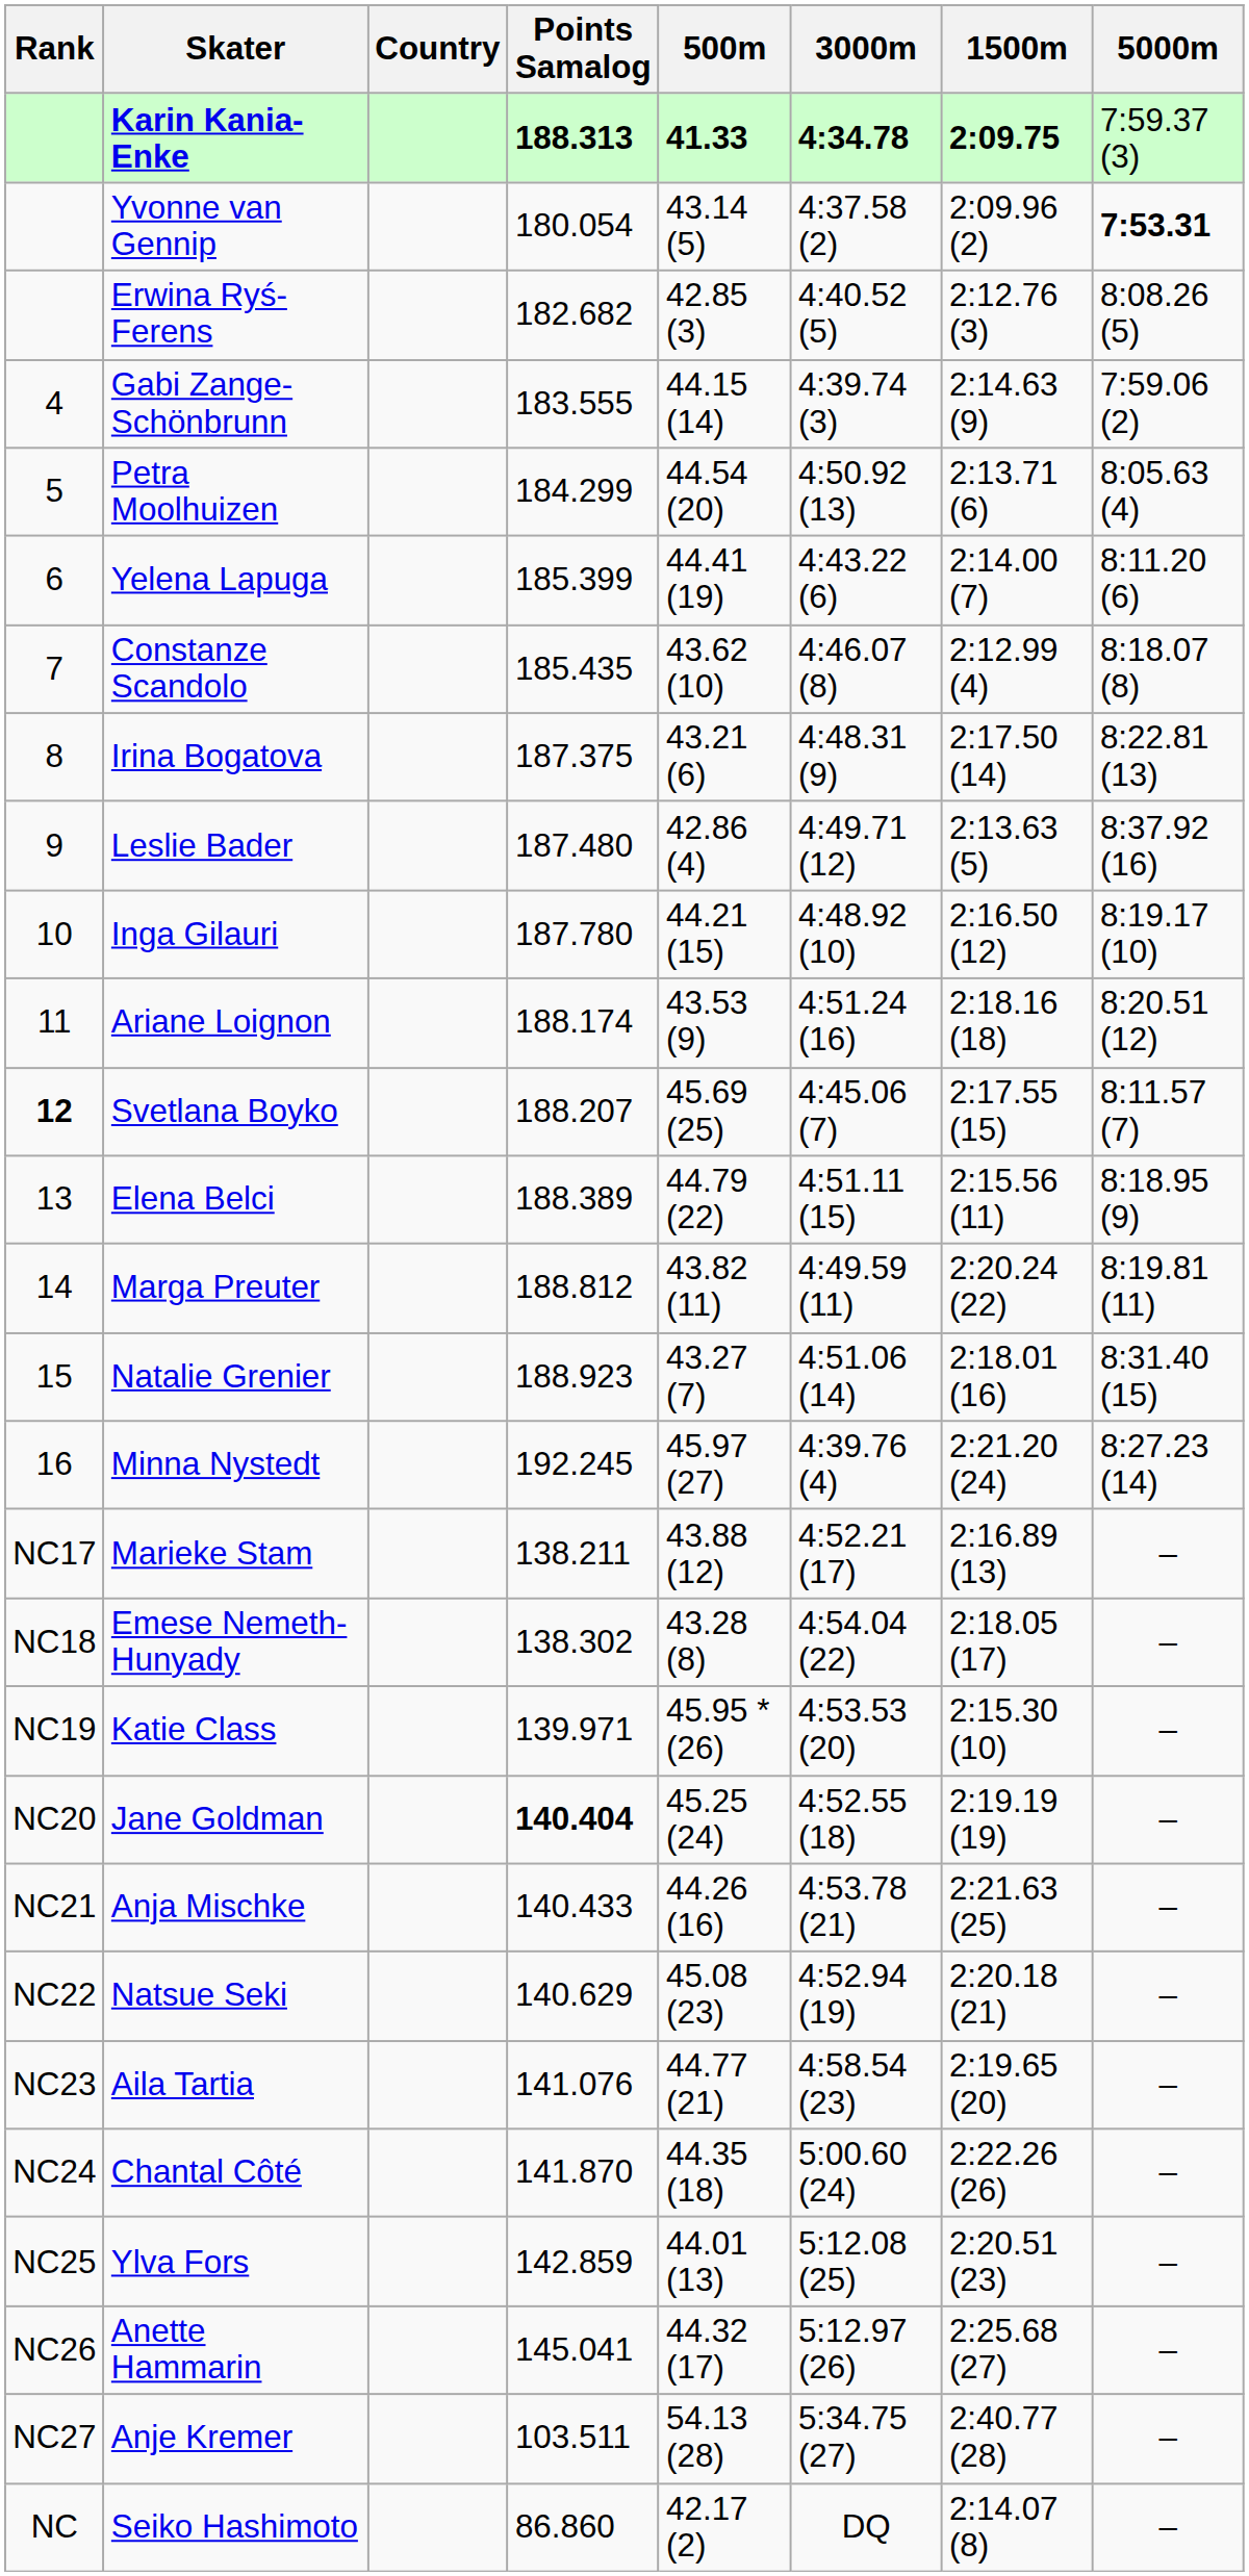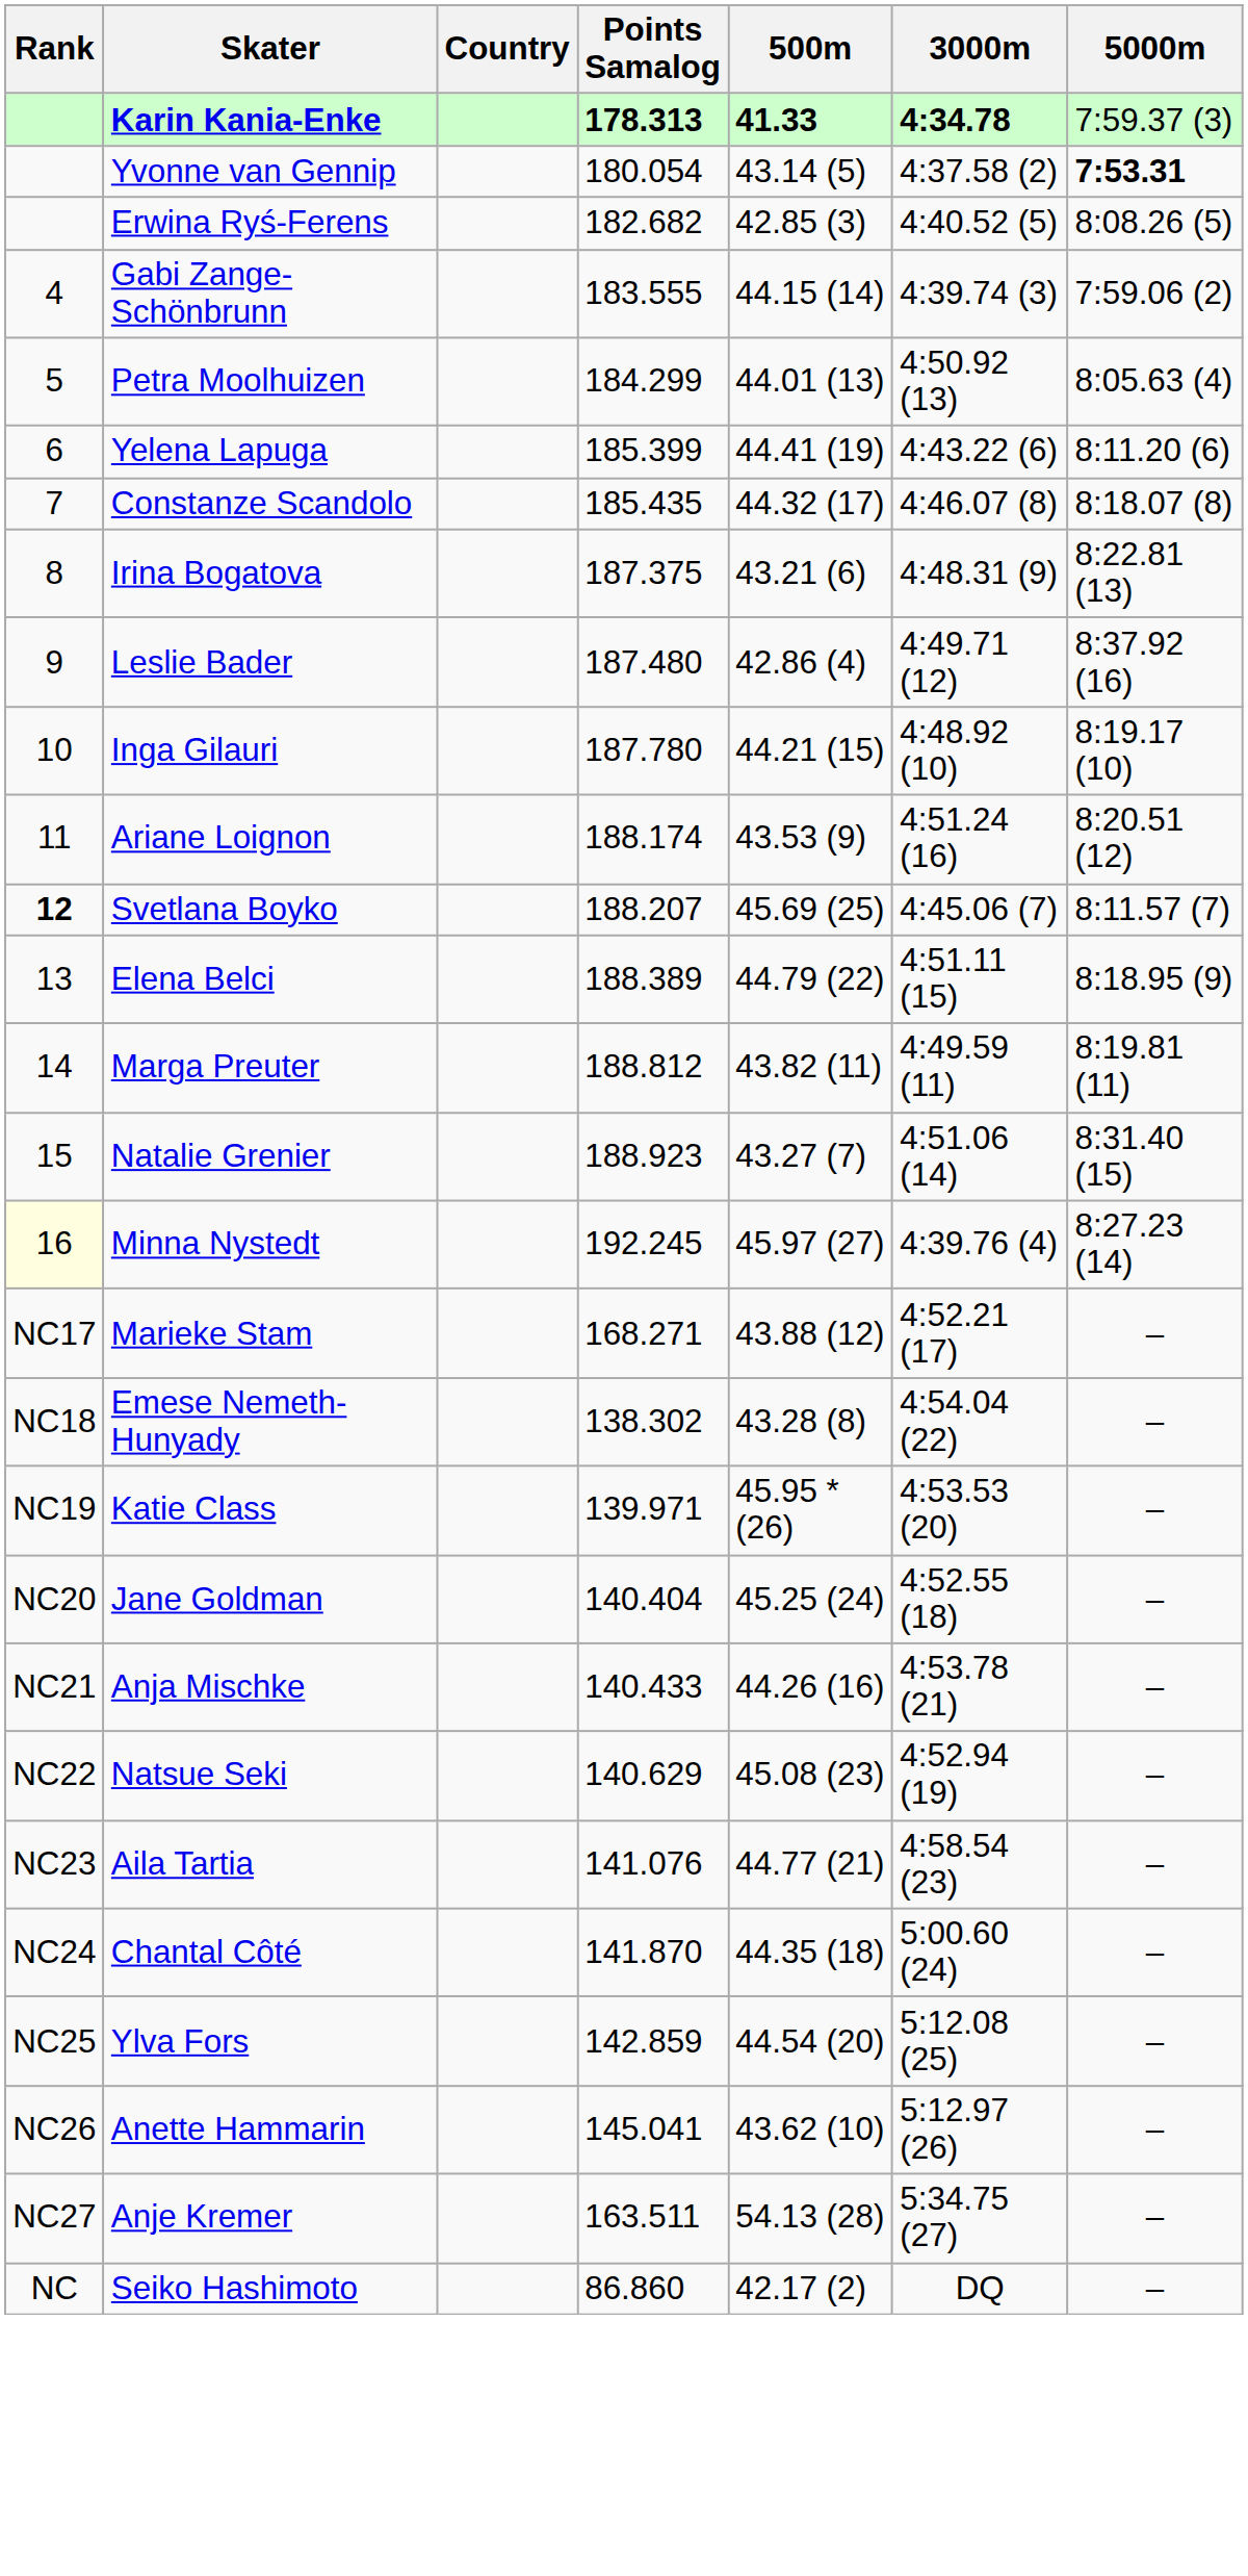- column: 1500m | 2:09.75 | 2:09.96 (2) | 2:12.76 (3) | 2:14.63 (9) | 2:13.71 (6) | 2:14.00 (7) | 2:12.99 (4) | 2:17.50 (14) | 2:13.63 (5) | 2:16.50 (12) | 2:18.16 (18) | 2:17.55 (15) | 2:15.56 (11) | 2:20.24 (22) | 2:18.01 (16) | 2:21.20 (24) | 2:16.89 (13) | 2:18.05 (17) | 2:15.30 (10) | 2:19.19 (19) | 2:21.63 (25) | 2:20.18 (21) | 2:19.65 (20) | 2:22.26 (26) | 2:20.51 (23) | 2:25.68 (27) | 2:40.77 (28) | 2:14.07 (8)
Karin Kania-Enke | Points Samalog: 188.313 -> 178.313
Petra Moolhuizen | 500m: 44.54 (20) -> 44.01 (13)
Constanze Scandolo | 500m: 43.62 (10) -> 44.32 (17)
Minna Nystedt | Rank: no background -> lightyellow background
Marieke Stam | Points Samalog: 138.211 -> 168.271
Jane Goldman | Points Samalog: bold -> normal
Ylva Fors | 500m: 44.01 (13) -> 44.54 (20)
Anette Hammarin | 500m: 44.32 (17) -> 43.62 (10)
Anje Kremer | Points Samalog: 103.511 -> 163.511
